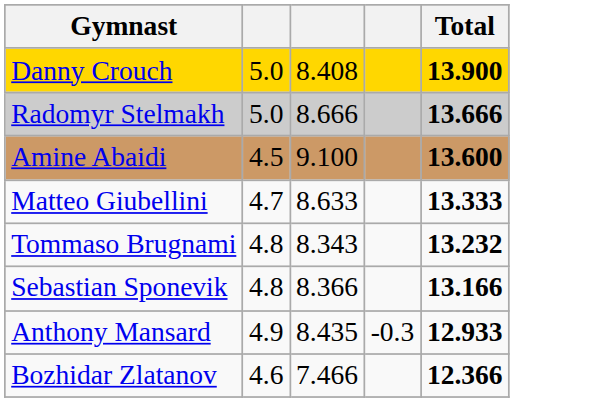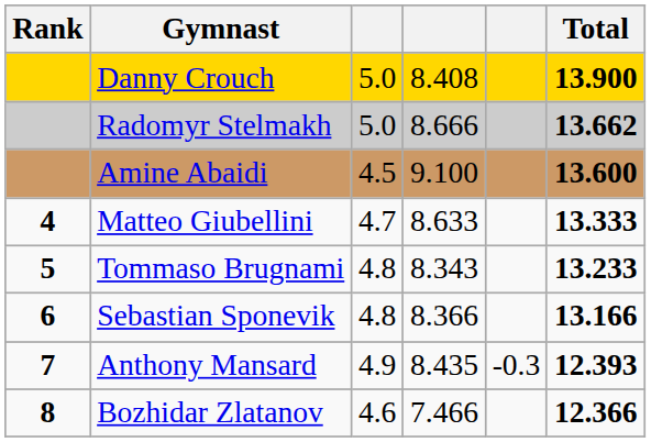+ column: Rank | 4 | 5 | 6 | 7 | 8
Radomyr Stelmakh | Total: 13.666 -> 13.662
Tommaso Brugnami | Total: 13.232 -> 13.233
Anthony Mansard | Total: 12.933 -> 12.393
